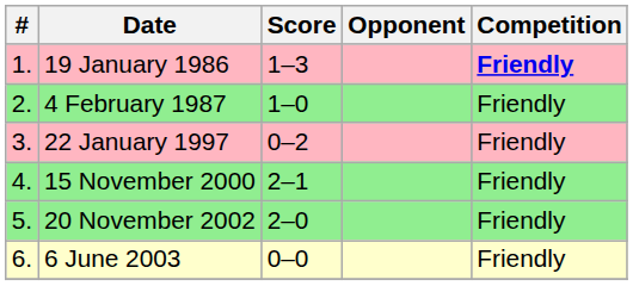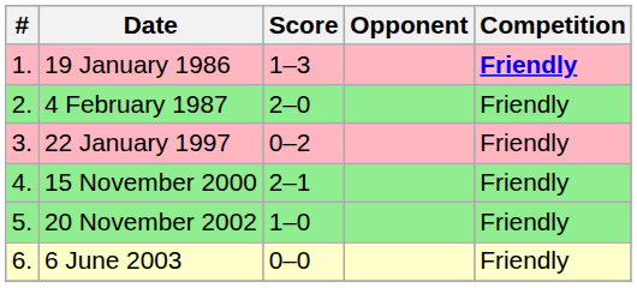4 February 1987 | Score: 1–0 -> 2–0
20 November 2002 | Score: 2–0 -> 1–0
